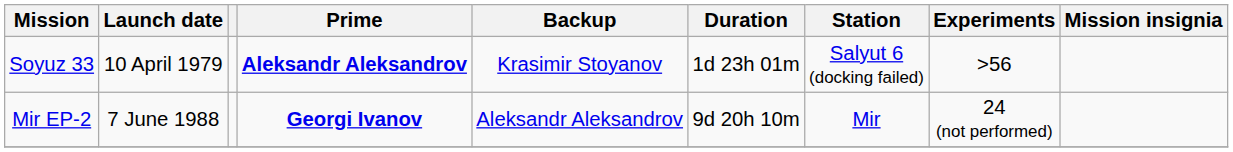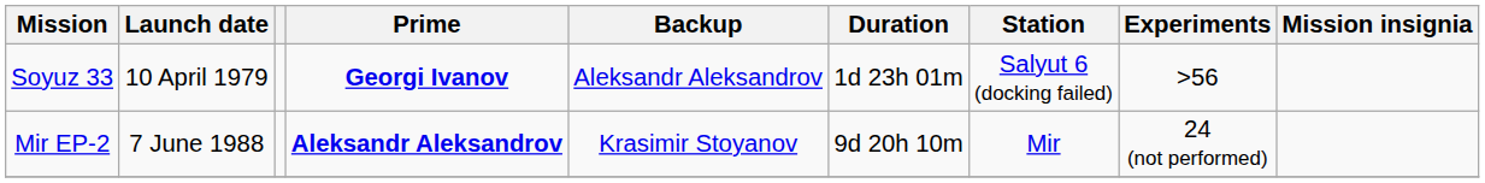Soyuz 33 | Prime: Aleksandr Aleksandrov -> Georgi Ivanov
Soyuz 33 | Backup: Krasimir Stoyanov -> Aleksandr Aleksandrov
Mir EP-2 | Prime: Georgi Ivanov -> Aleksandr Aleksandrov
Mir EP-2 | Backup: Aleksandr Aleksandrov -> Krasimir Stoyanov
